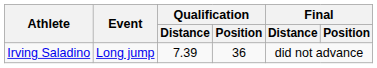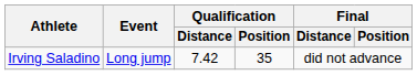Irving Saladino | Qualification / Distance: 7.39 -> 7.42
Irving Saladino | Qualification / Position: 36 -> 35
